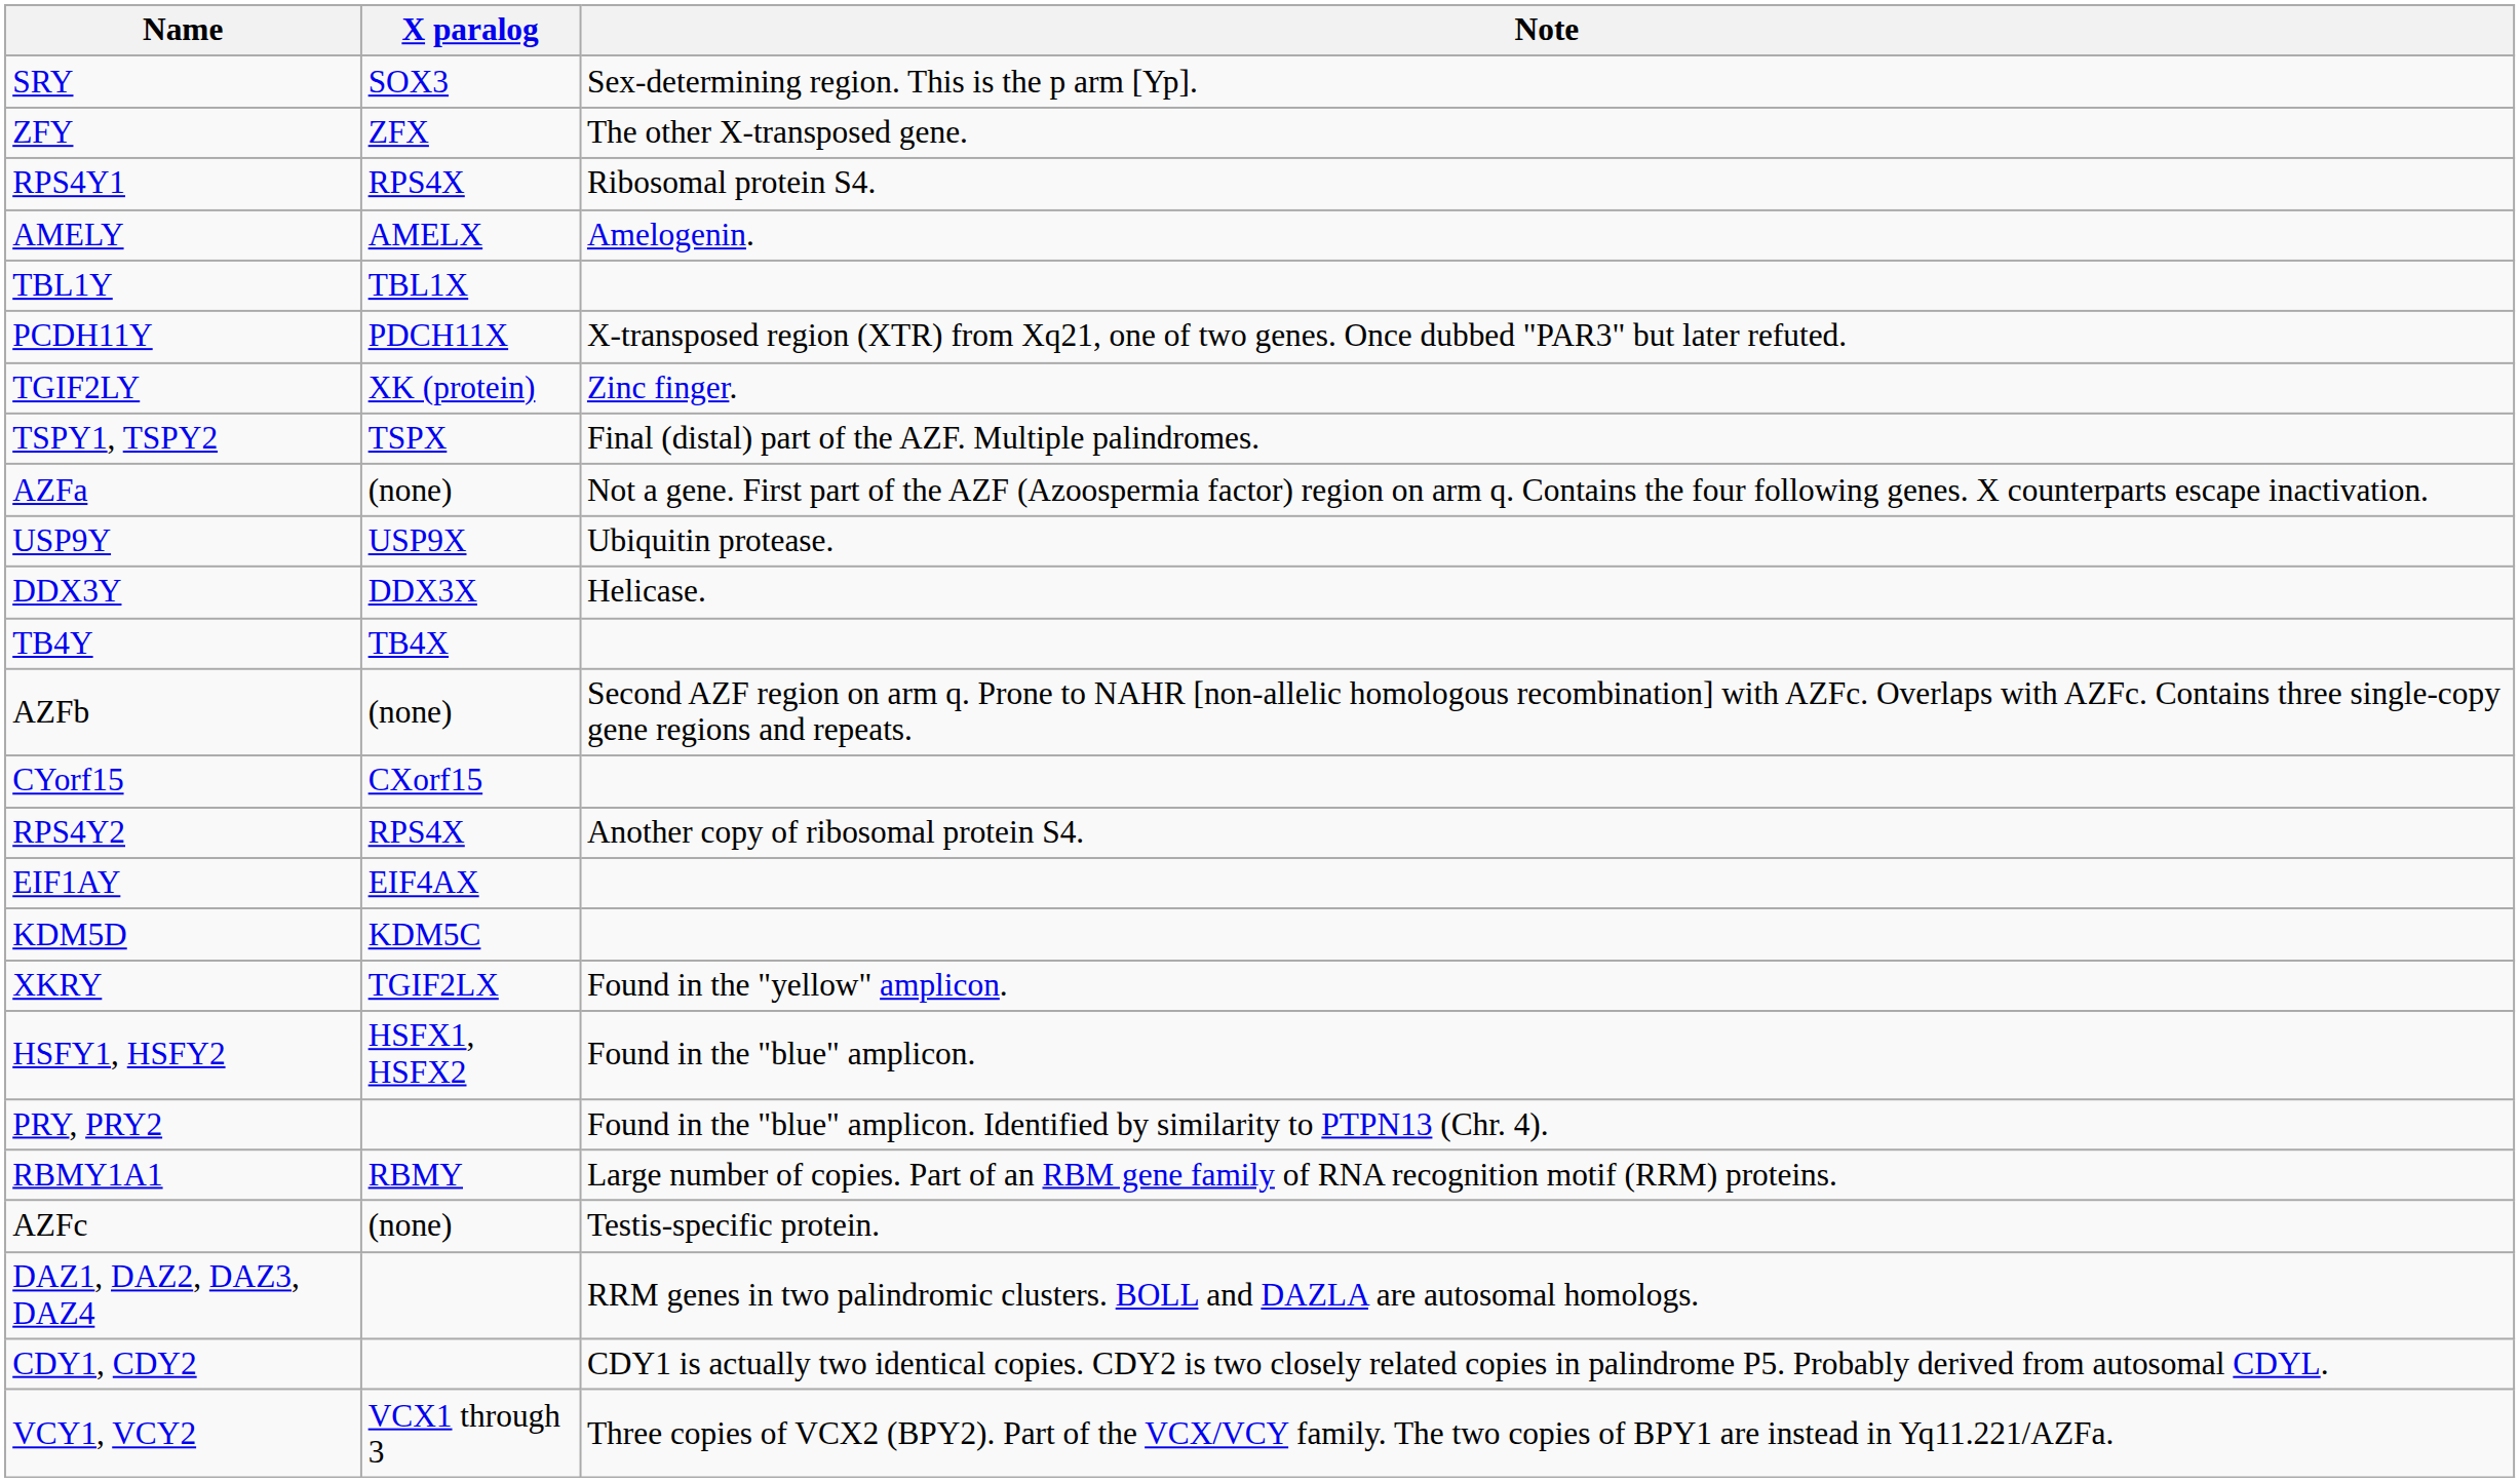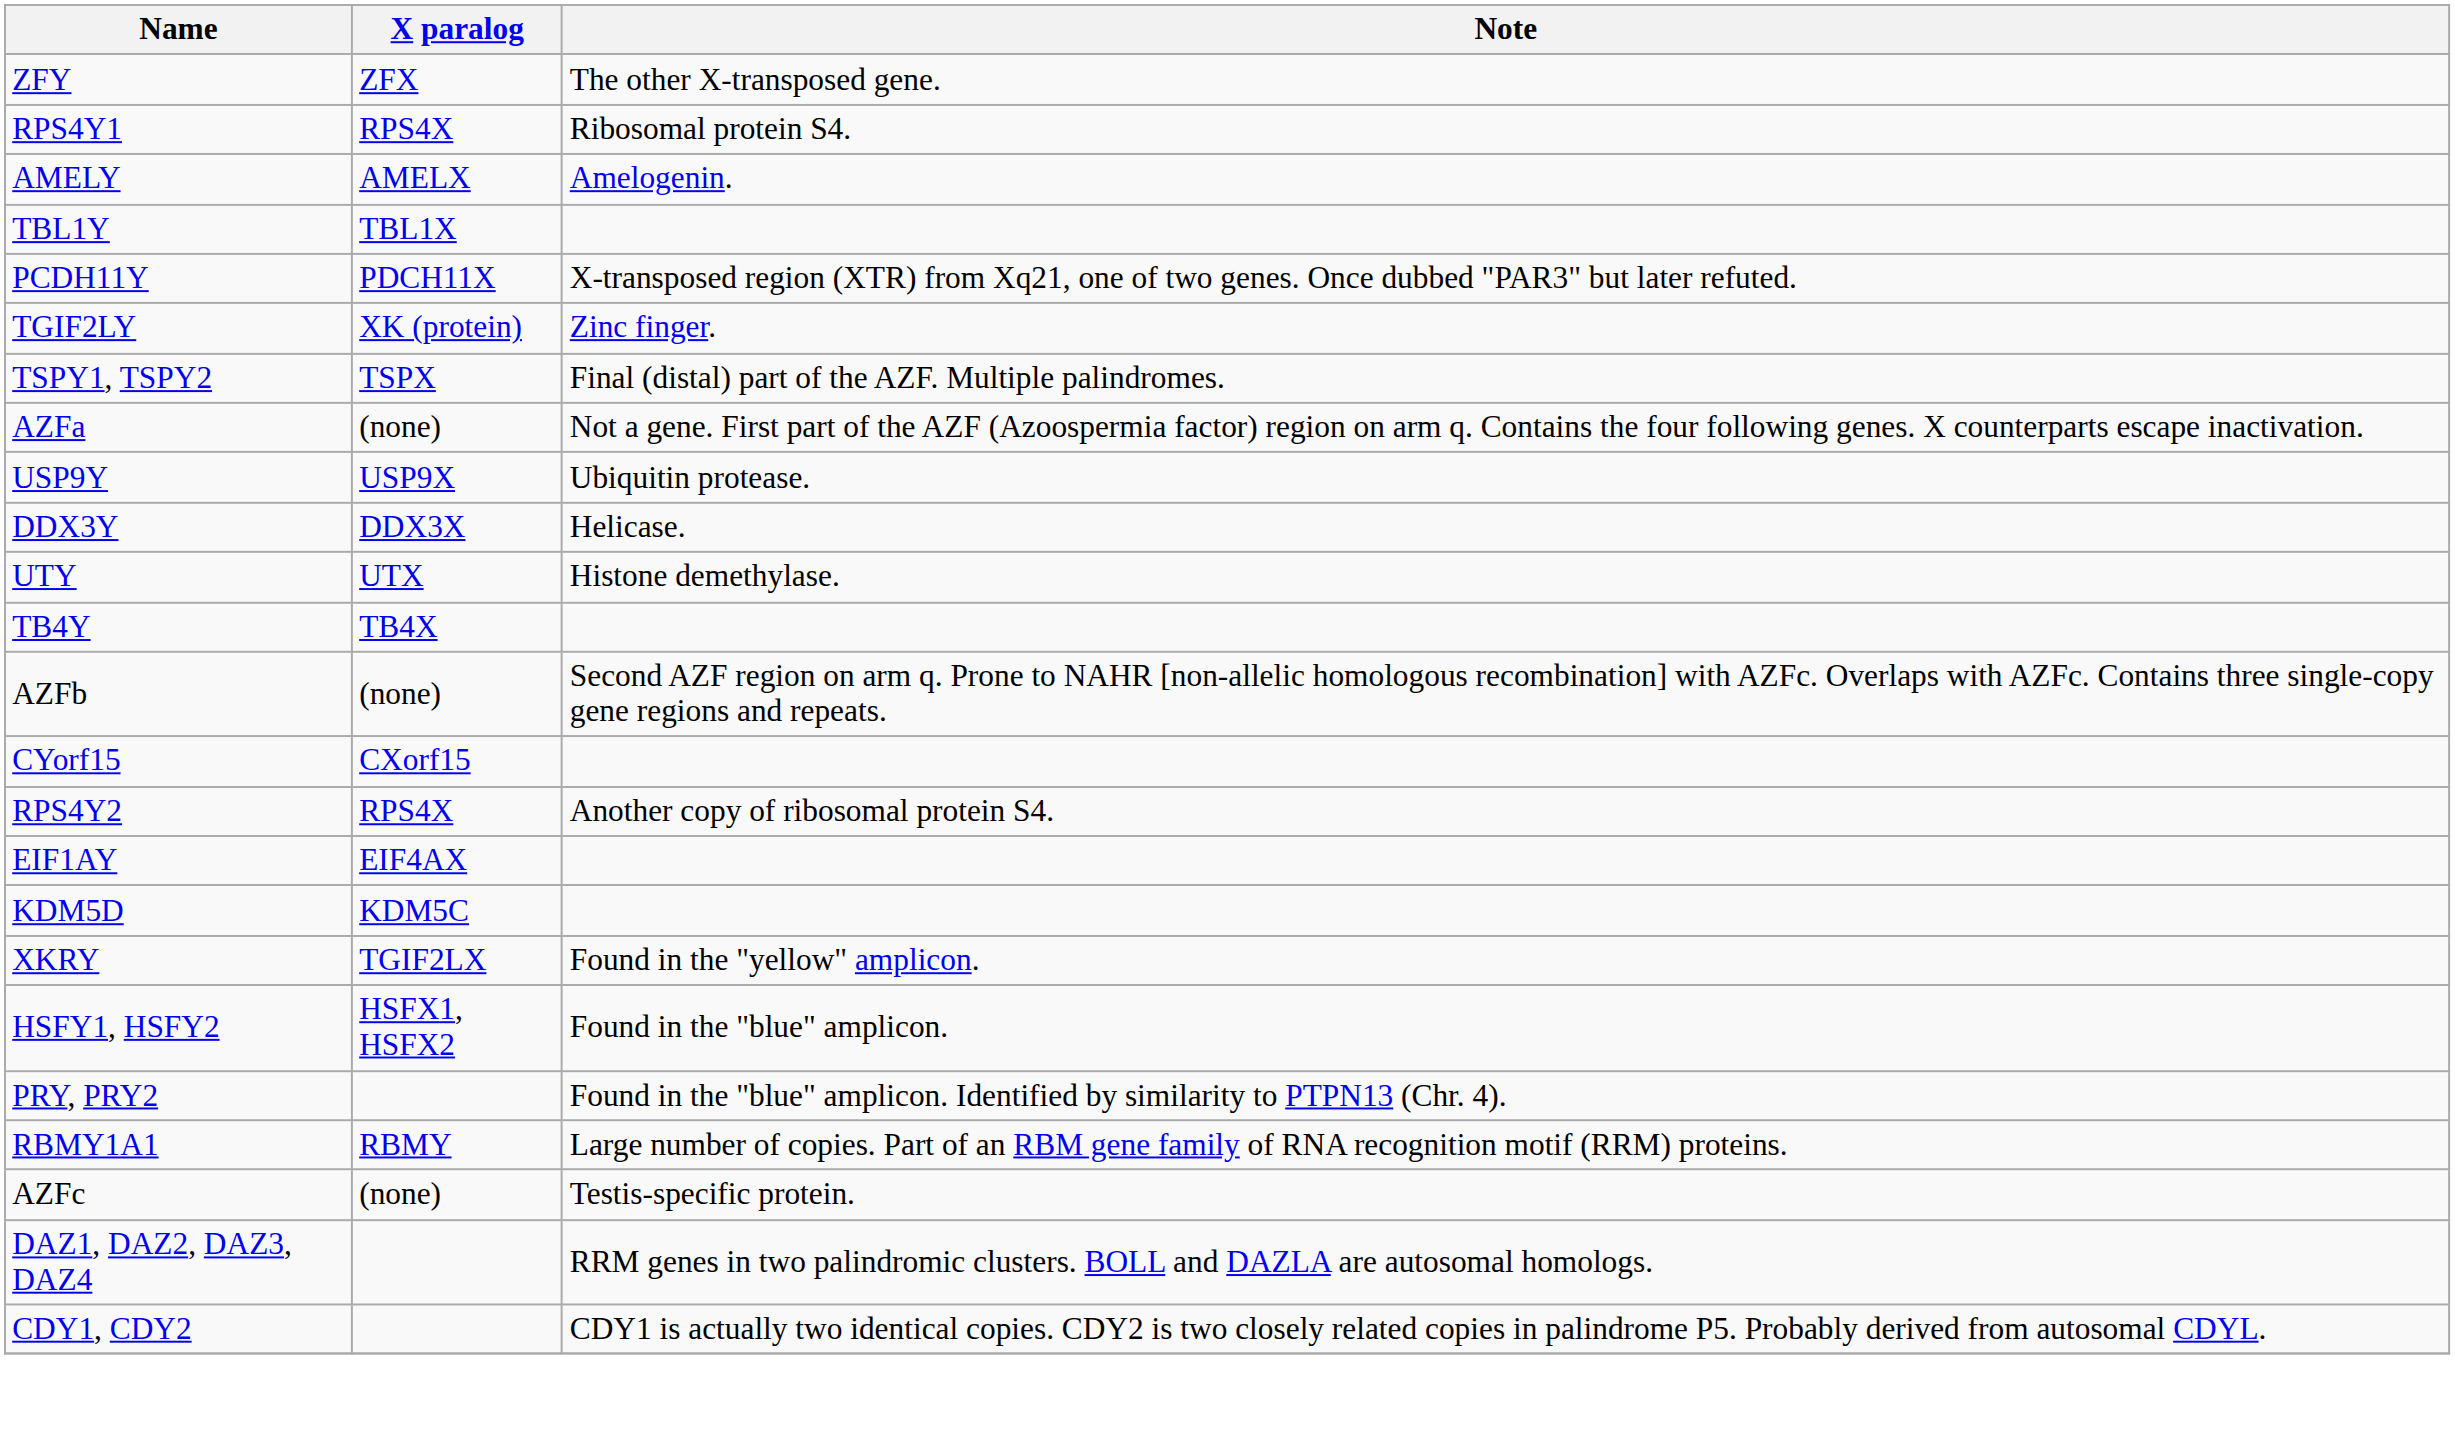- row: SRY | SOX3 | Sex-determining region. This is the p arm [Yp].
+ row: UTY | UTX | Histone demethylase.
- row: VCY1, VCY2 | VCX1 through 3 | Three copies of VCX2 (BPY2). Part of the VCX/VCY family. The two copies of BPY1 are instead in Yq11.221/AZFa.
